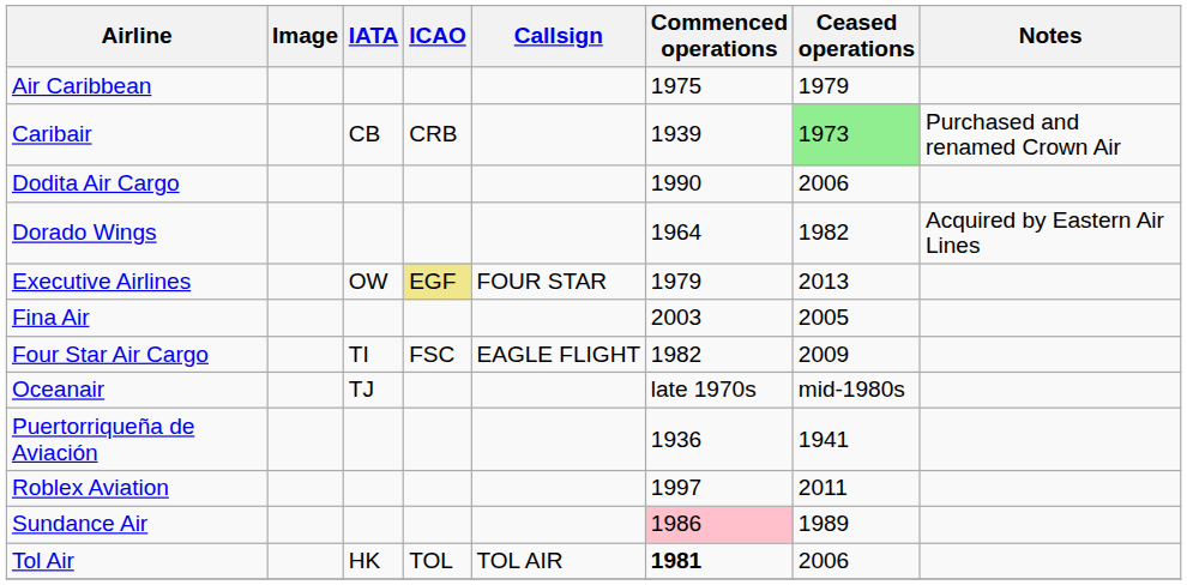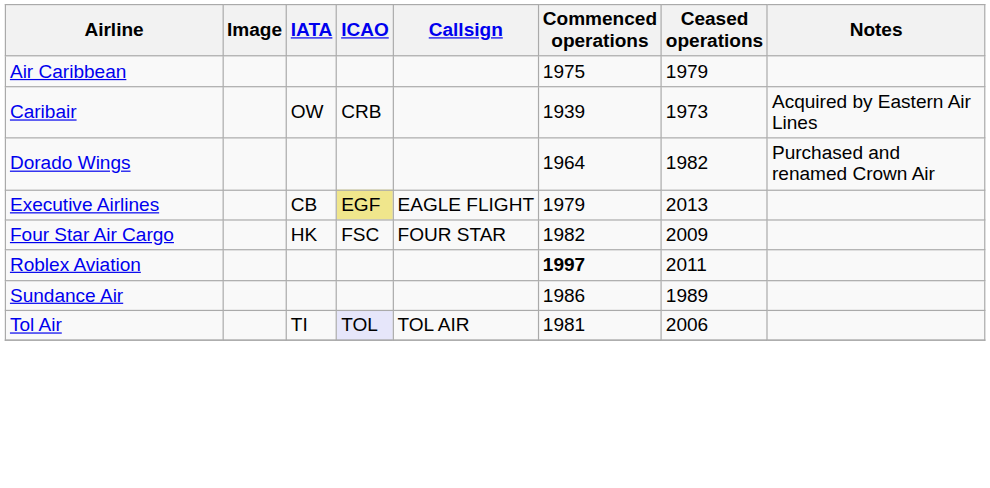Caribair | IATA: CB -> OW
Caribair | Ceased operations: lightgreen background -> no background
Caribair | Notes: Purchased and renamed Crown Air -> Acquired by Eastern Air Lines
- row: Dodita Air Cargo | 1990 | 2006
Dorado Wings | Notes: Acquired by Eastern Air Lines -> Purchased and renamed Crown Air
Executive Airlines | IATA: OW -> CB
Executive Airlines | Callsign: FOUR STAR -> EAGLE FLIGHT
- row: Fina Air | 2003 | 2005
Four Star Air Cargo | IATA: TI -> HK
Four Star Air Cargo | Callsign: EAGLE FLIGHT -> FOUR STAR
- row: Oceanair | TJ | late 1970s | mid-1980s
- row: Puertorriqueña de Aviación | 1936 | 1941
Roblex Aviation | Commenced operations: normal -> bold
Sundance Air | Commenced operations: pink background -> no background
Tol Air | IATA: HK -> TI
Tol Air | ICAO: no background -> lavender background
Tol Air | Commenced operations: bold -> normal
